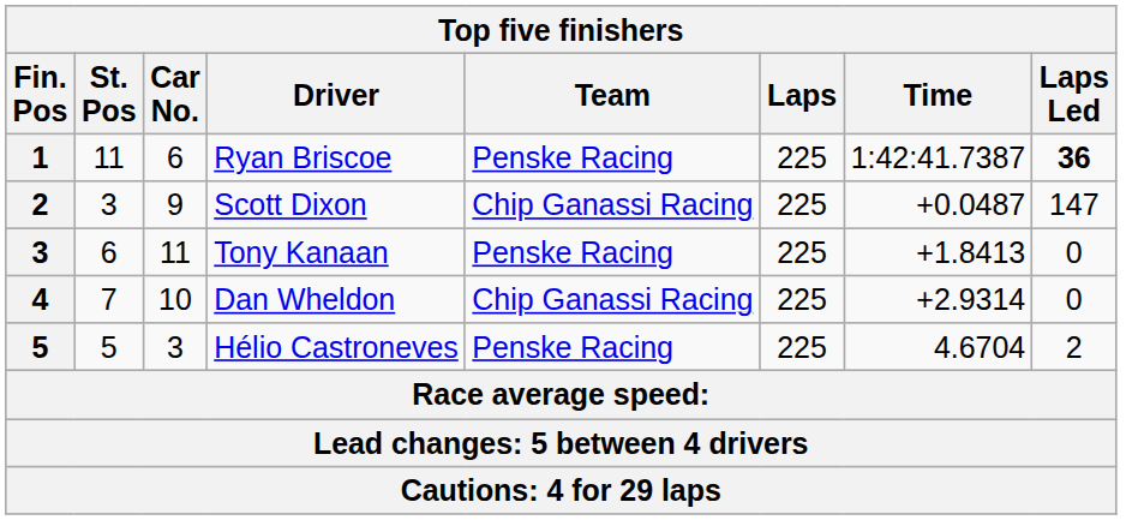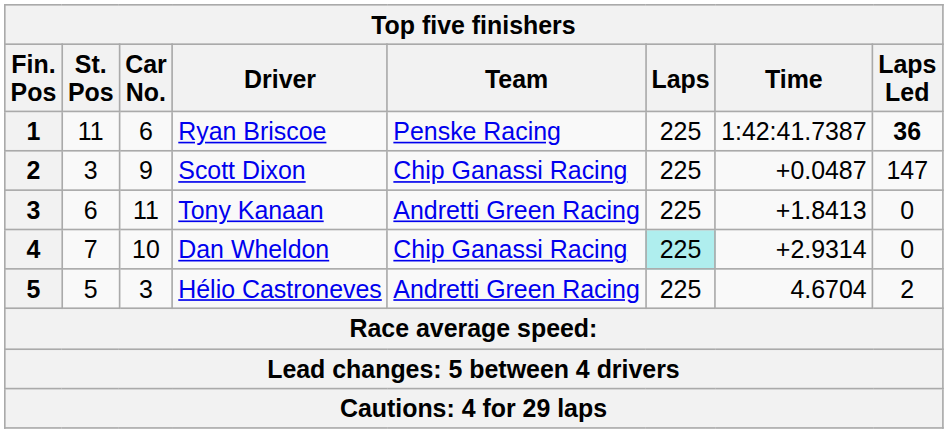Tony Kanaan | Team: Penske Racing -> Andretti Green Racing
Dan Wheldon | Laps: no background -> paleturquoise background
Hélio Castroneves | Team: Penske Racing -> Andretti Green Racing
